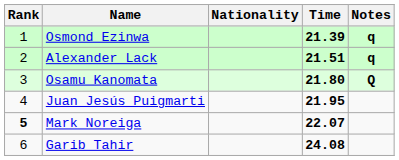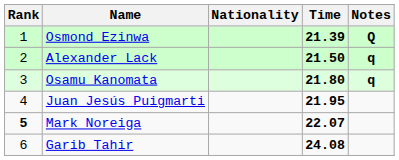Osmond Ezinwa | Notes: q -> Q
Alexander Lack | Time: 21.51 -> 21.50
Osamu Kanomata | Notes: Q -> q
